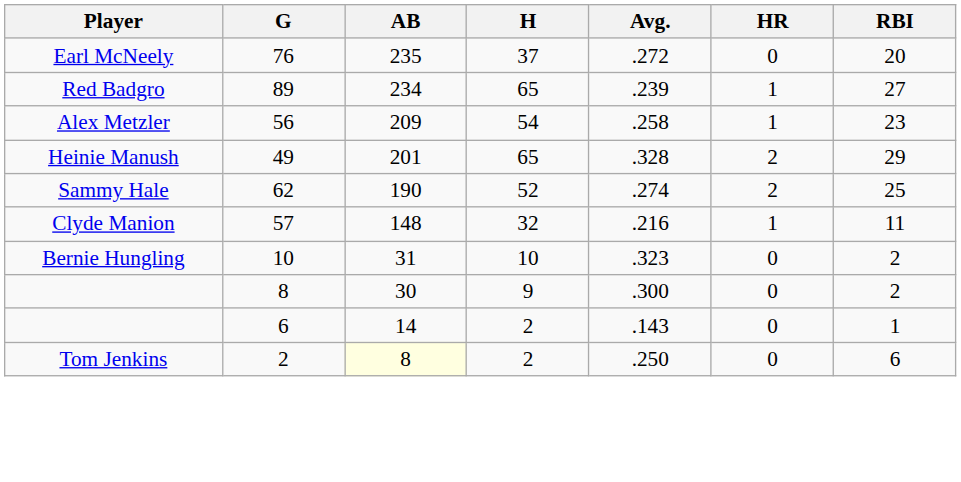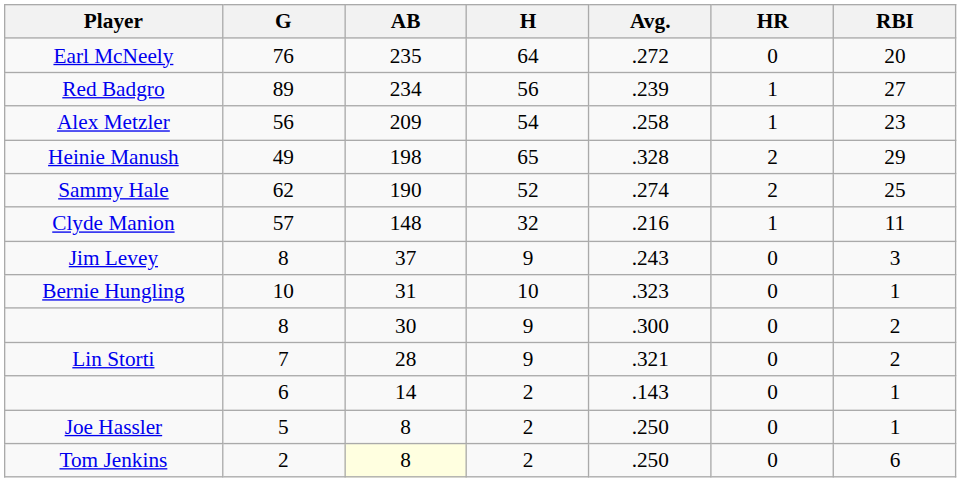Earl McNeely | H: 37 -> 64
Red Badgro | H: 65 -> 56
Heinie Manush | AB: 201 -> 198
+ row: Jim Levey | 8 | 37 | 9 | .243 | 0 | 3
Bernie Hungling | RBI: 2 -> 1
+ row: Lin Storti | 7 | 28 | 9 | .321 | 0 | 2
+ row: Joe Hassler | 5 | 8 | 2 | .250 | 0 | 1
